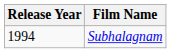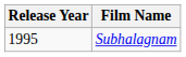Subhalagnam | Release Year: 1994 -> 1995
